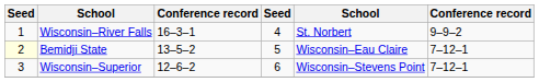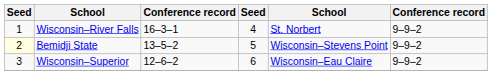Bemidji State | column 5: Wisconsin–Eau Claire -> Wisconsin–Stevens Point
Bemidji State | column 6: 7–12–1 -> 9–9–2
Wisconsin–Superior | column 5: Wisconsin–Stevens Point -> Wisconsin–Eau Claire
Wisconsin–Superior | column 6: 7–12–1 -> 9–9–2
